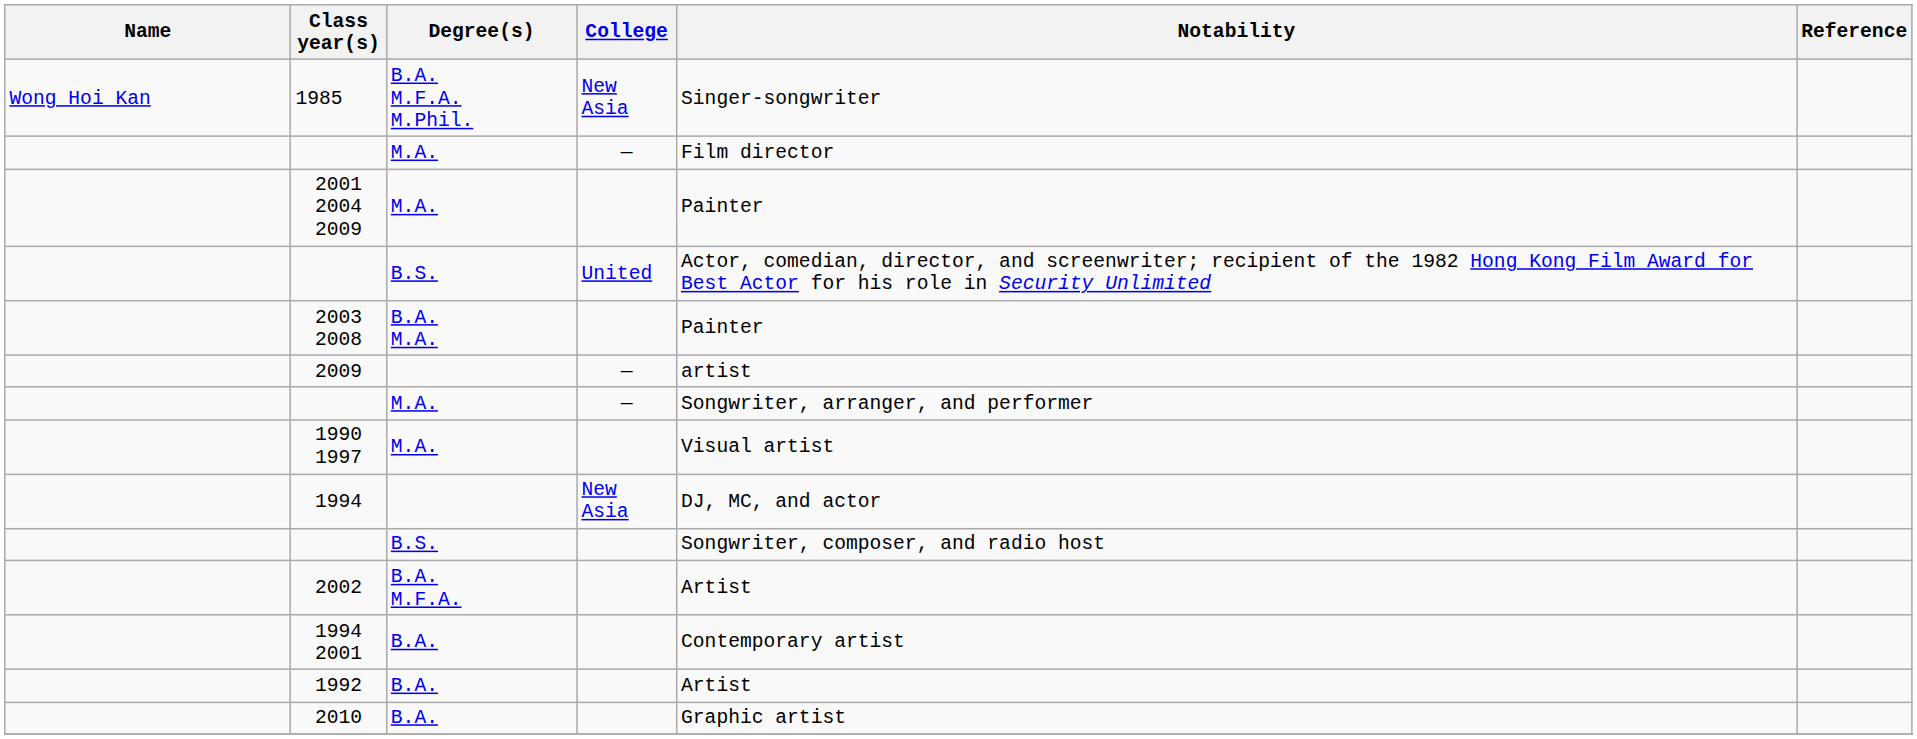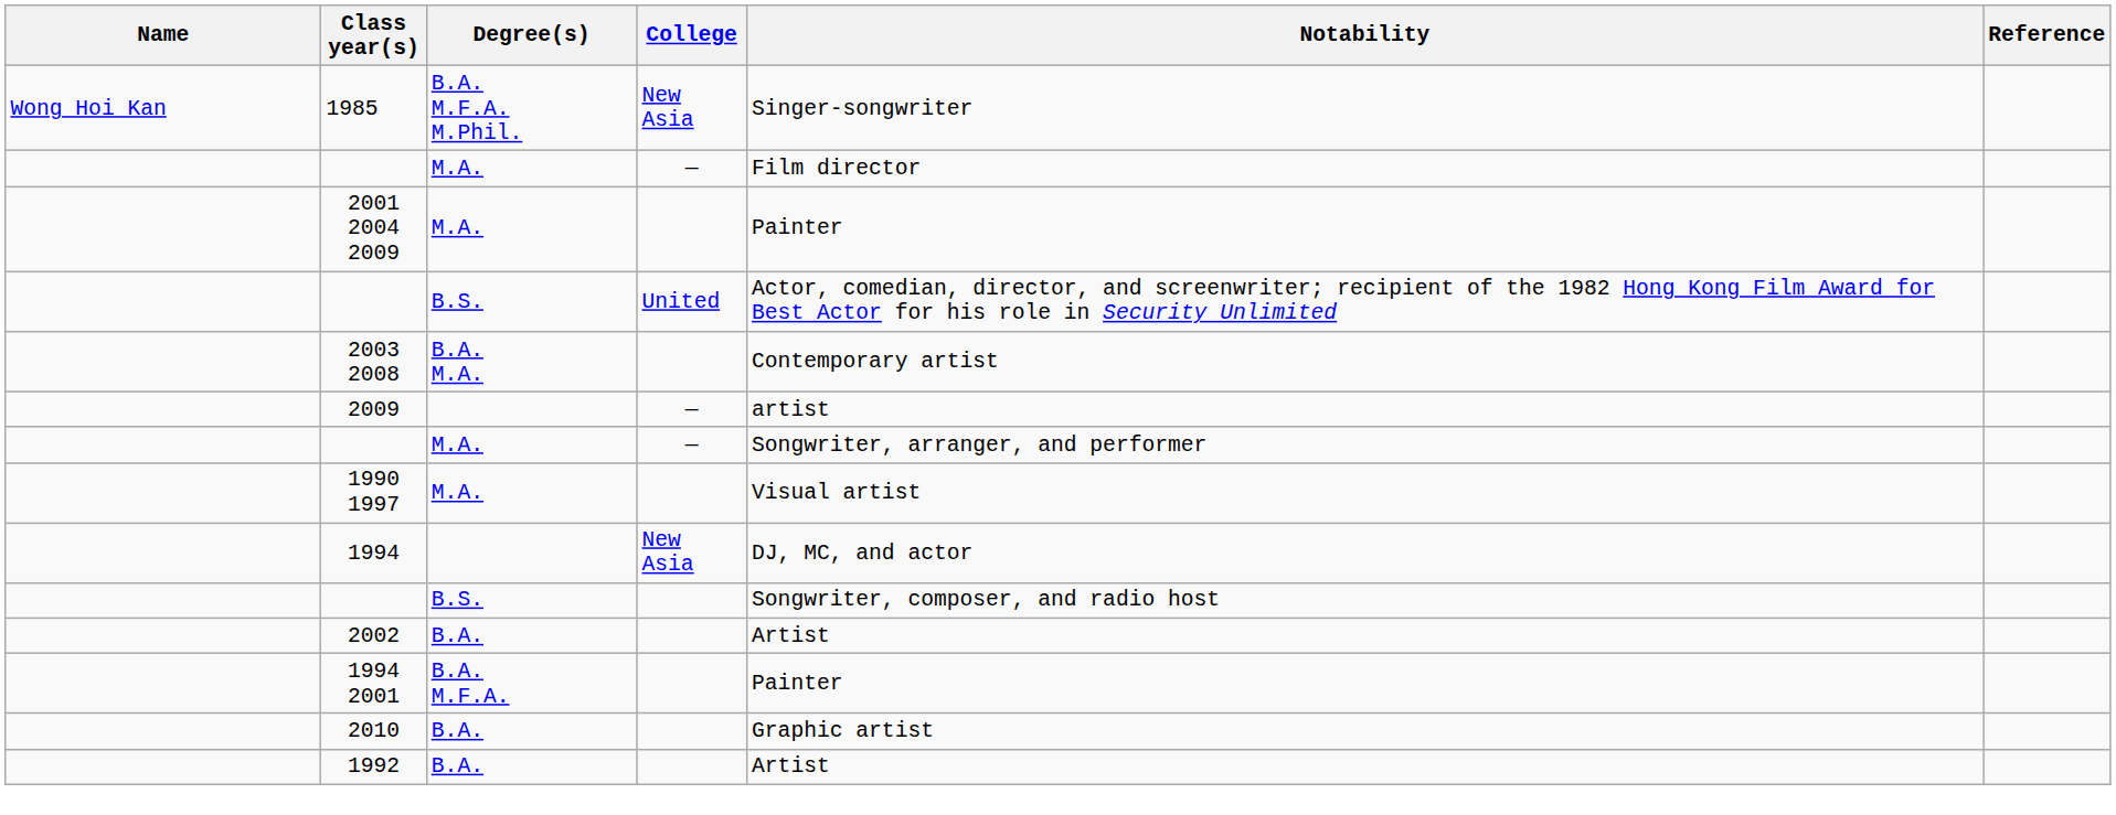2003 2008 | Notability: Painter -> Contemporary artist
2002 | Degree(s): B.A. M.F.A. -> B.A.
1994 2001 | Degree(s): B.A. -> B.A. M.F.A.
1994 2001 | Notability: Contemporary artist -> Painter
rows swapped: 1992 <-> 2010
